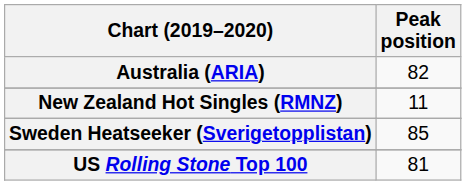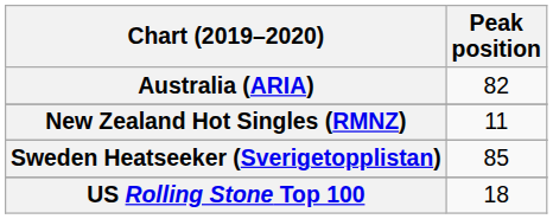US Rolling Stone Top 100 | Peak position: 81 -> 18
